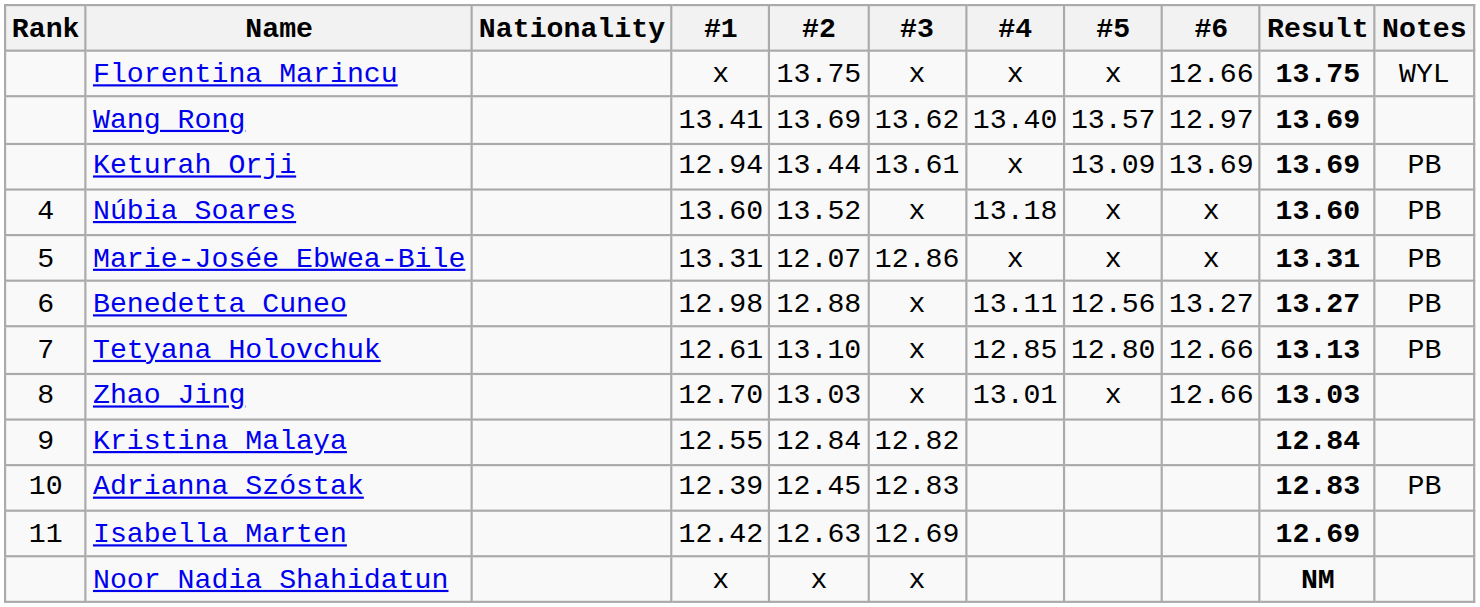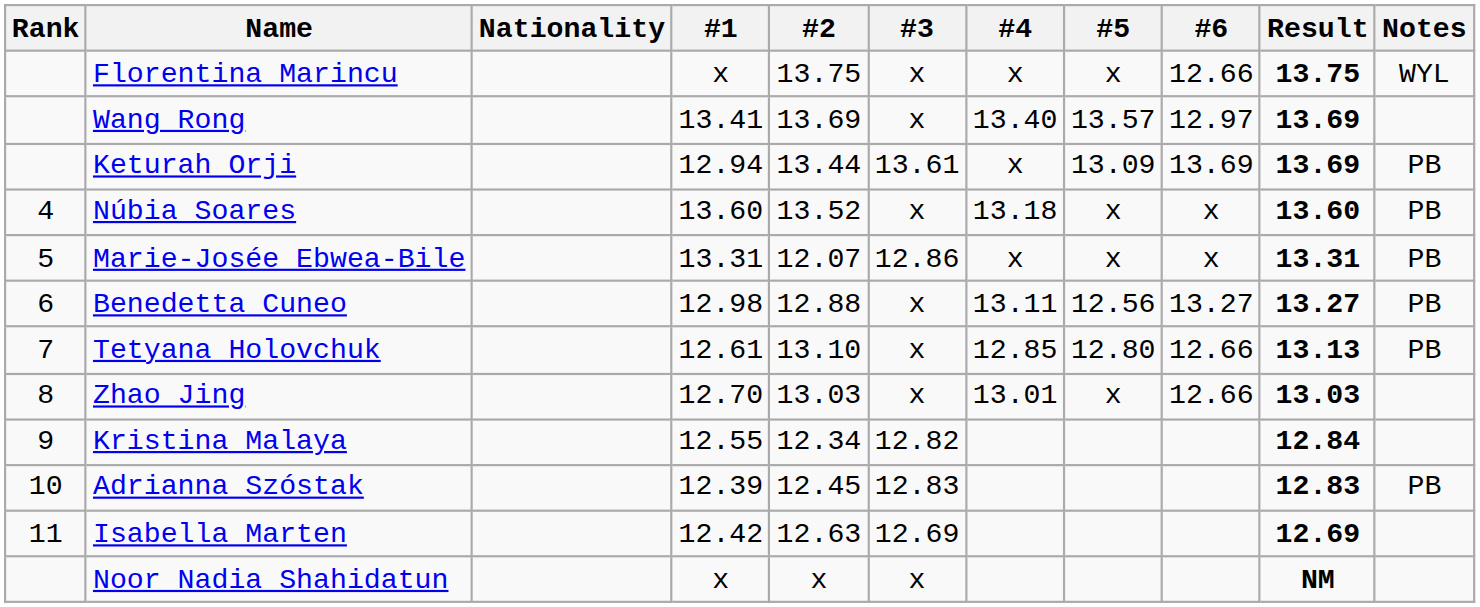Wang Rong | #3: 13.62 -> x
Kristina Malaya | #2: 12.84 -> 12.34
